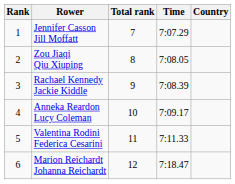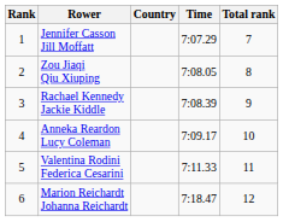columns swapped: Country <-> Total rank
